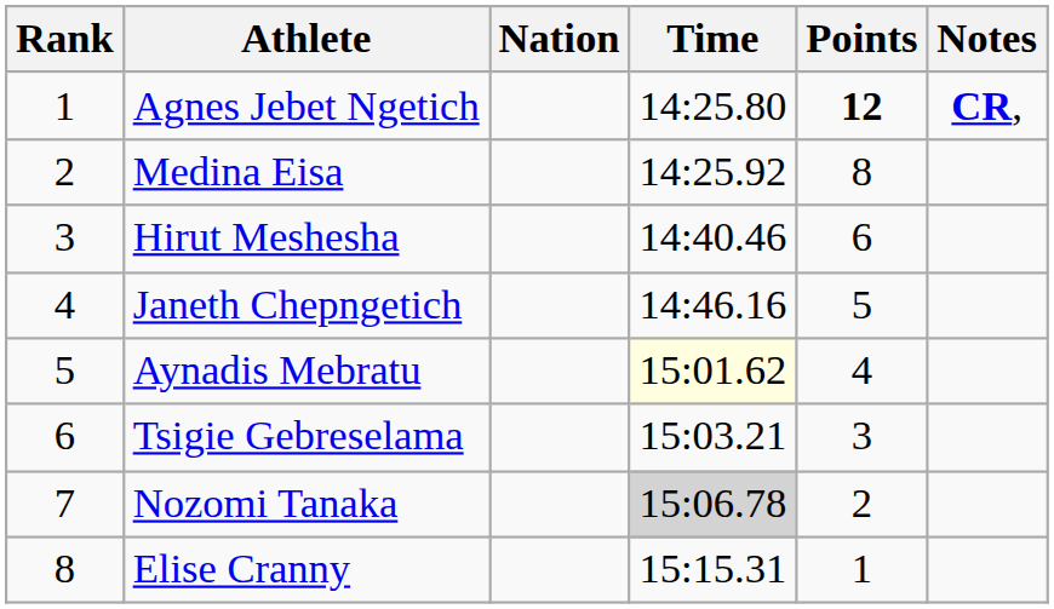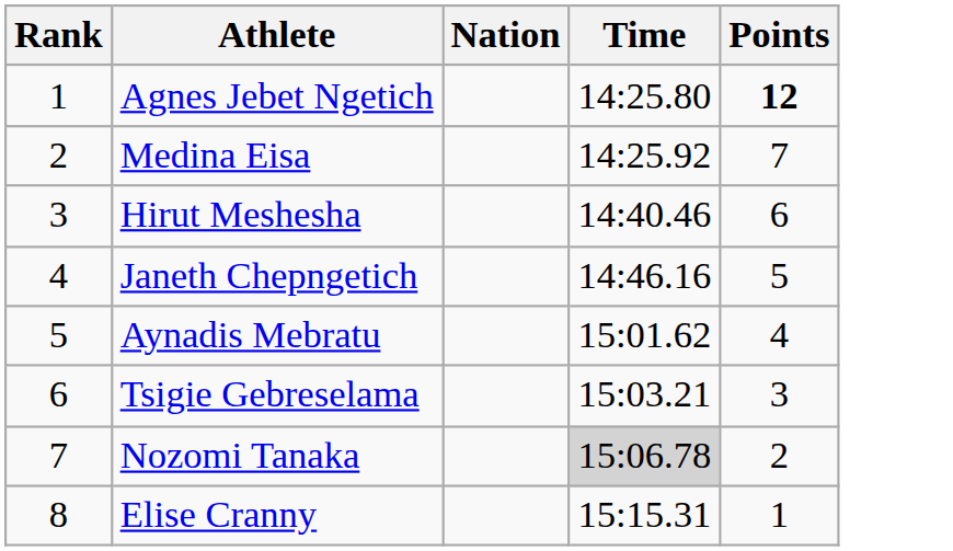- column: Notes | CR,
Medina Eisa | Points: 8 -> 7
Aynadis Mebratu | Time: lightyellow background -> no background
